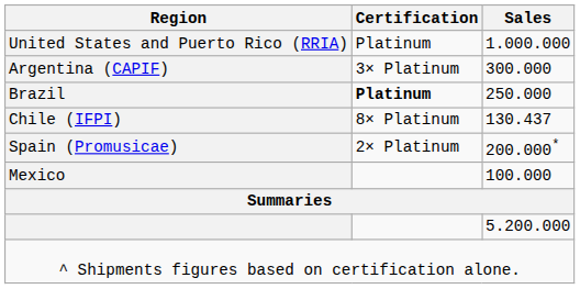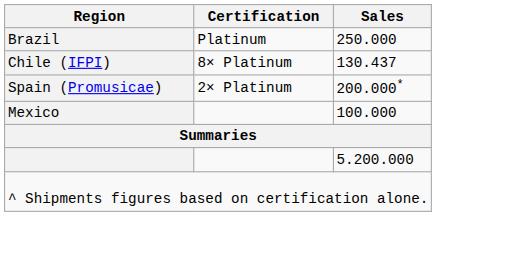- row: United States and Puerto Rico (RRIA) | Platinum | 1.000.000
- row: Argentina (CAPIF) | 3× Platinum | 300.000
Brazil | Certification: bold -> normal
